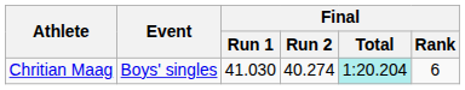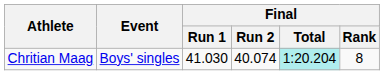Chritian Maag | Final / Run 2: 40.274 -> 40.074
Chritian Maag | Final / Rank: 6 -> 8
